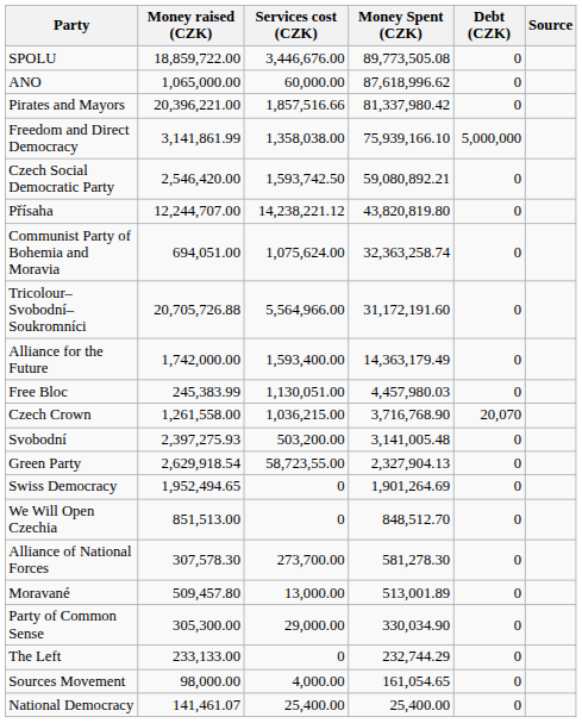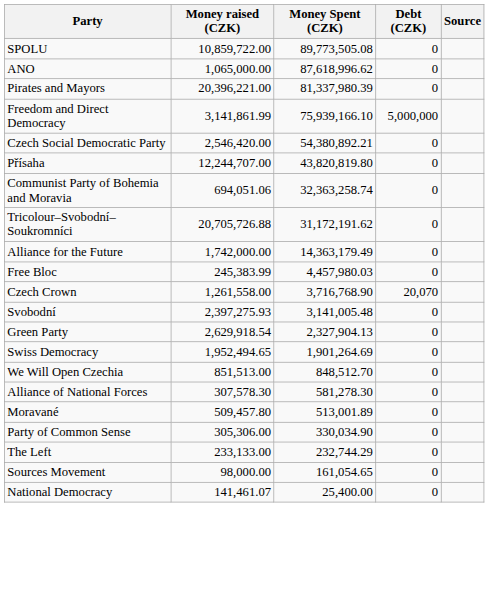- column: Services cost (CZK) | 3,446,676.00 | 60,000.00 | 1,857,516.66 | 1,358,038.00 | 1,593,742.50 | 14,238,221.12 | 1,075,624.00 | 5,564,966.00 | 1,593,400.00 | 1,130,051.00 | 1,036,215.00 | 503,200.00 | 58,723,55.00 | 0 | 0 | 273,700.00 | 13,000.00 | 29,000.00 | 0 | 4,000.00 | 25,400.00
SPOLU | Money raised (CZK): 18,859,722.00 -> 10,859,722.00
Pirates and Mayors | Money Spent (CZK): 81,337,980.42 -> 81,337,980.39
Czech Social Democratic Party | Money Spent (CZK): 59,080,892.21 -> 54,380,892.21
Communist Party of Bohemia and Moravia | Money raised (CZK): 694,051.00 -> 694,051.06
Tricolour–Svobodní–Soukromníci | Money Spent (CZK): 31,172,191.60 -> 31,172,191.62
Party of Common Sense | Money raised (CZK): 305,300.00 -> 305,306.00
